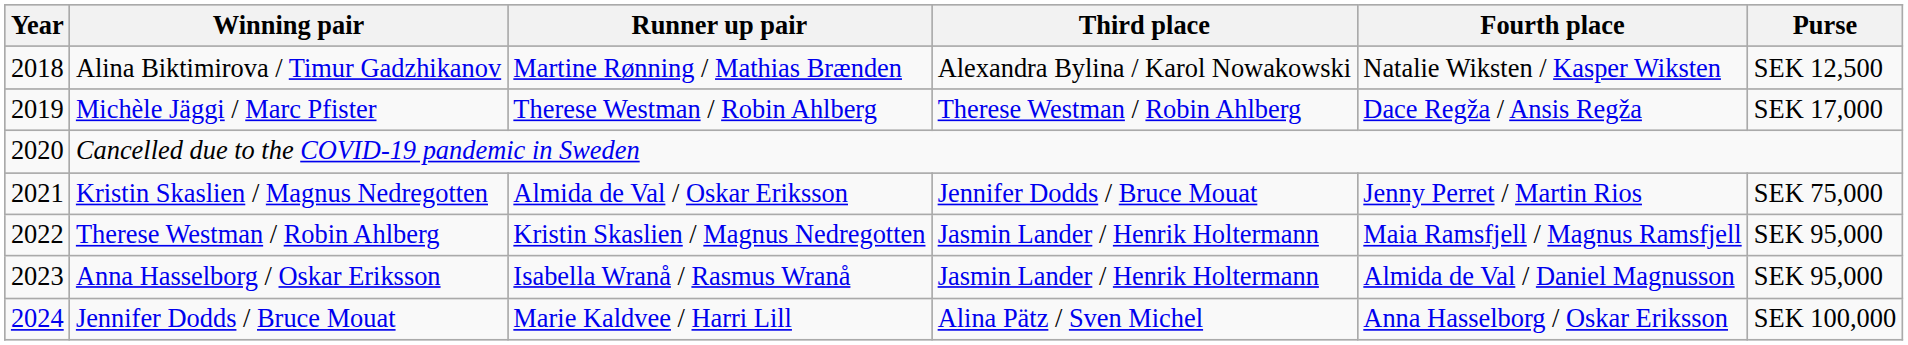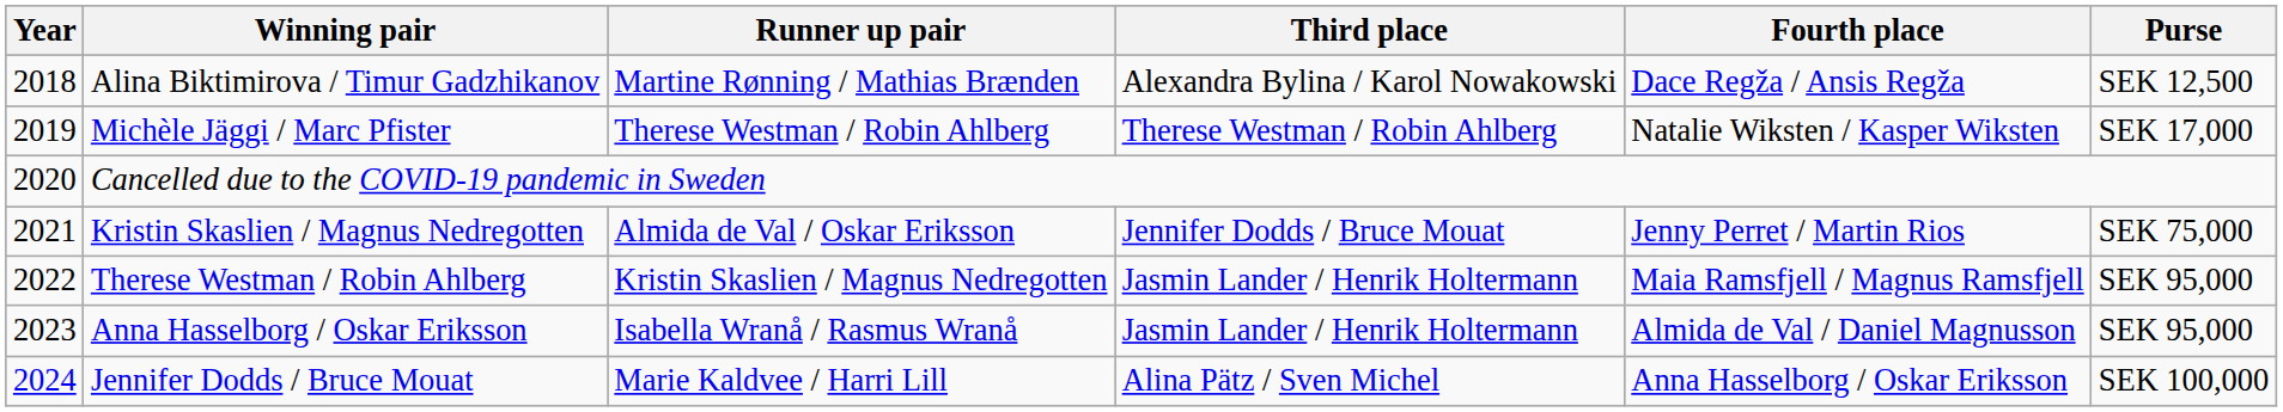Alina Biktimirova / Timur Gadzhikanov | Fourth place: Natalie Wiksten / Kasper Wiksten -> Dace Regža / Ansis Regža
Michèle Jäggi / Marc Pfister | Fourth place: Dace Regža / Ansis Regža -> Natalie Wiksten / Kasper Wiksten
